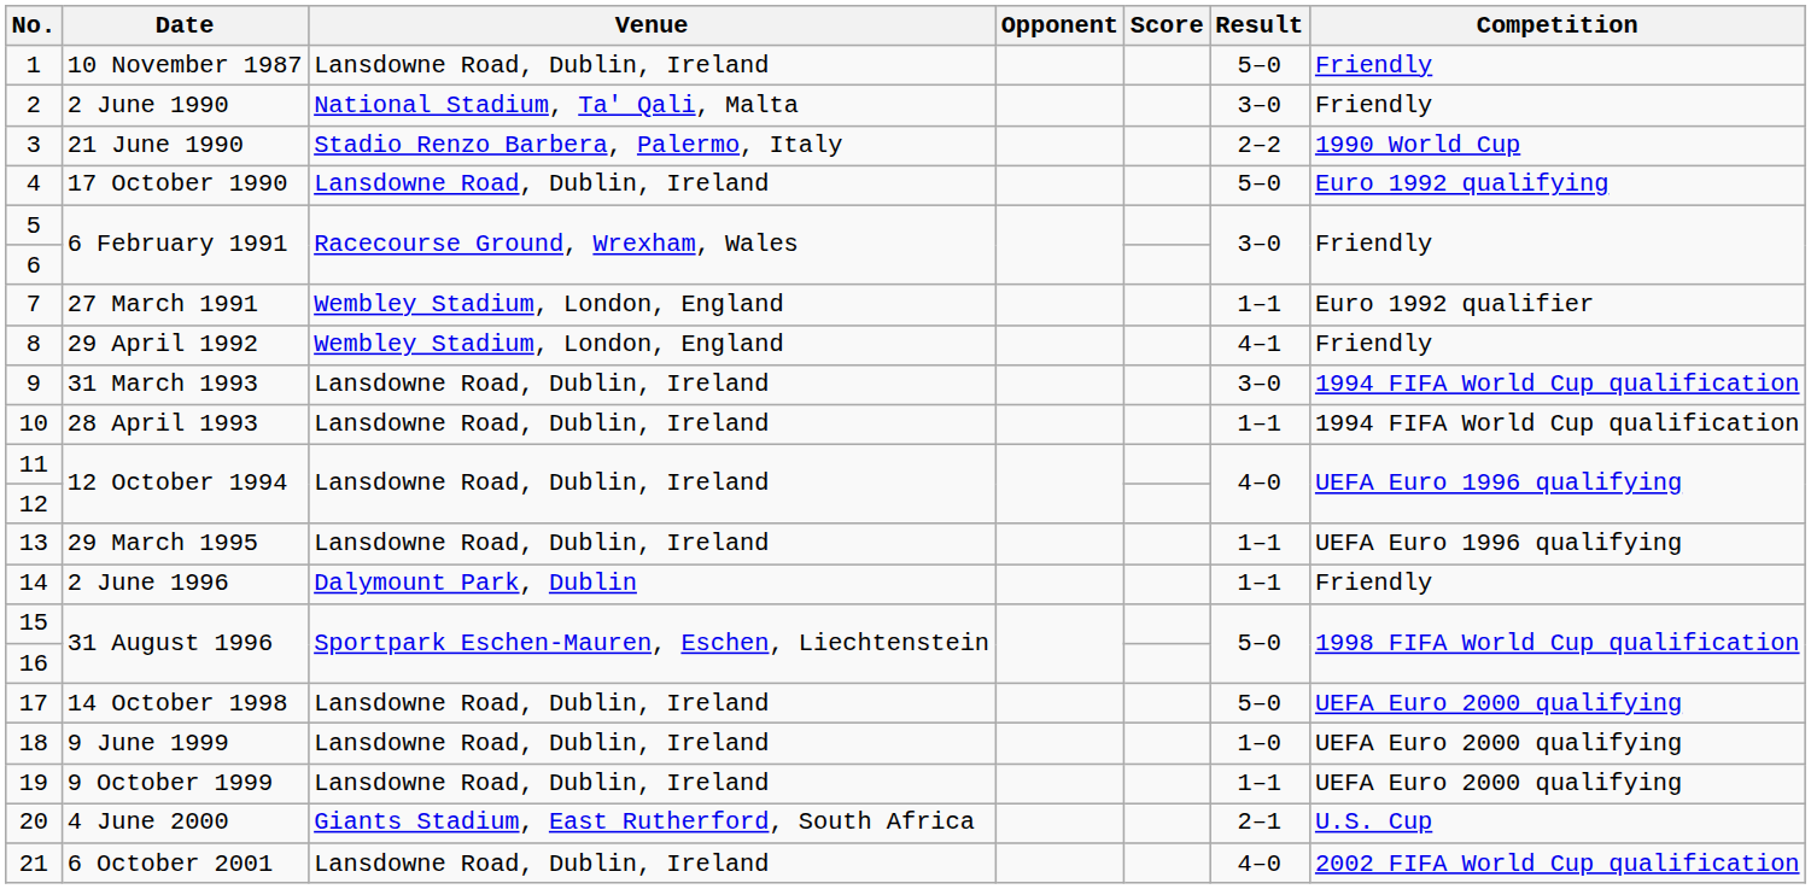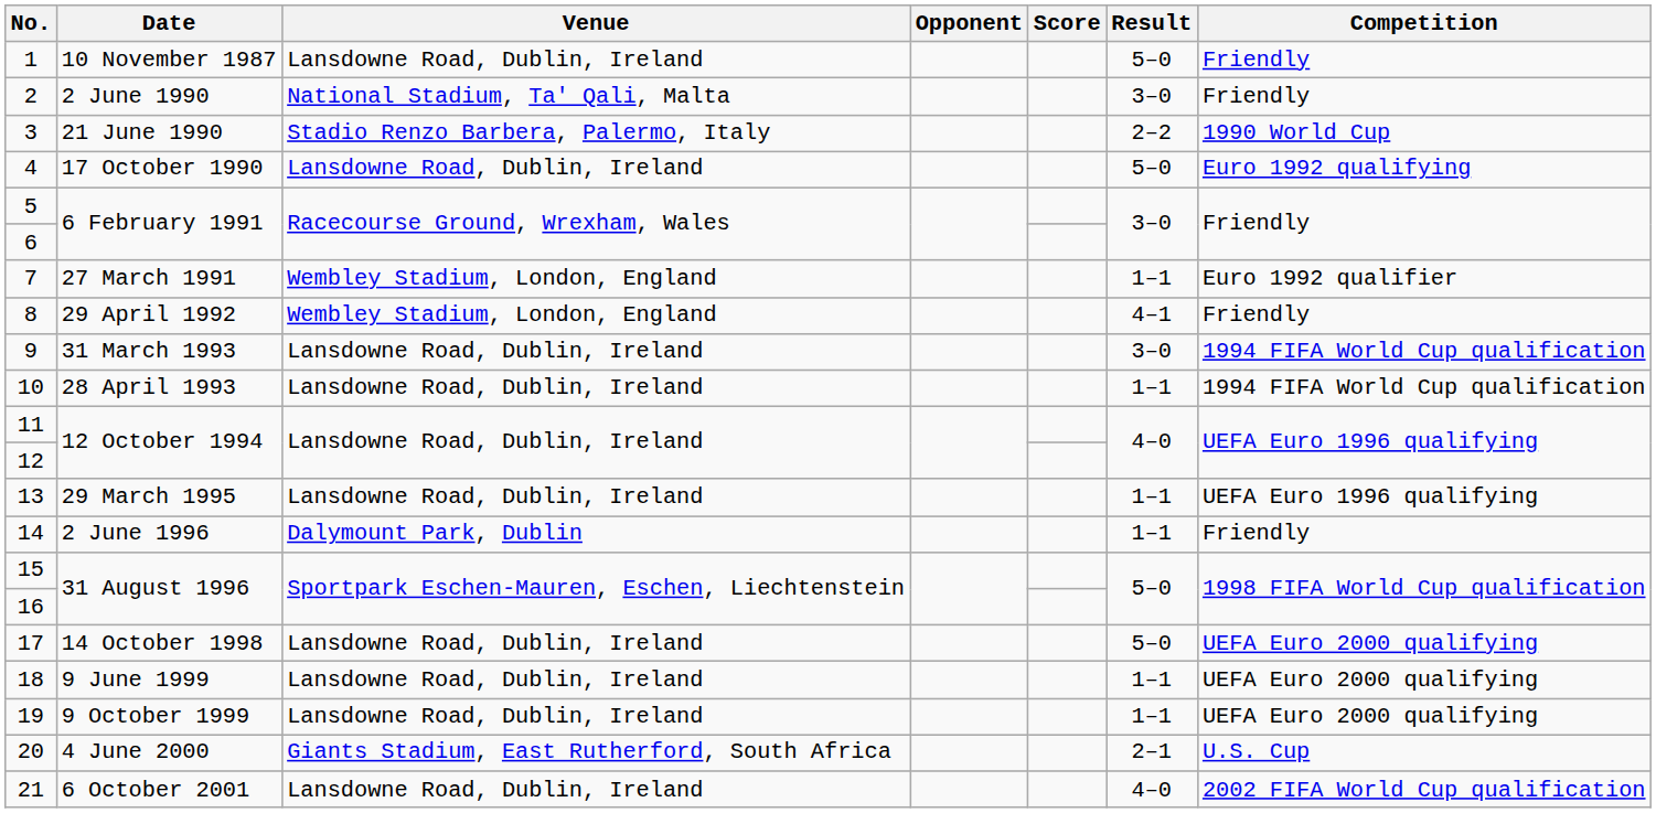18 | Result: 1–0 -> 1–1
